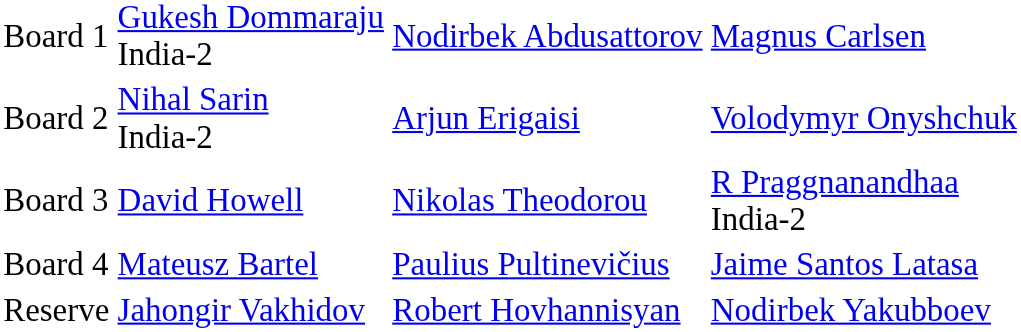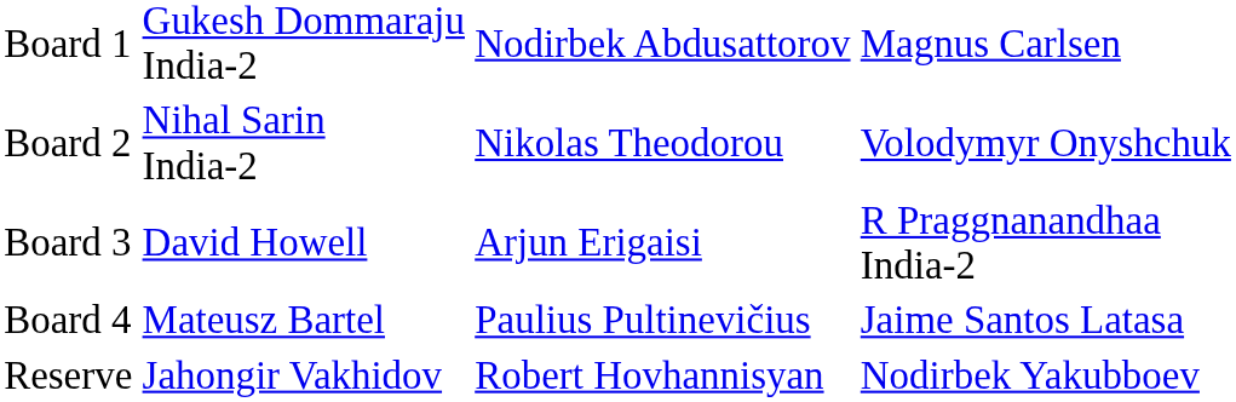Board 2 | column 3: Arjun Erigaisi -> Nikolas Theodorou
Board 3 | column 3: Nikolas Theodorou -> Arjun Erigaisi
